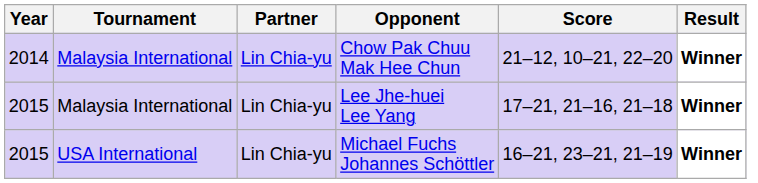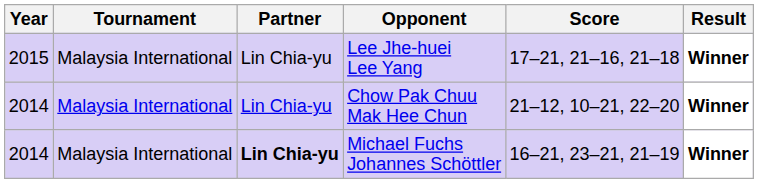rows swapped: Chow Pak Chuu Mak Hee Chun <-> Lee Jhe-huei Lee Yang
Michael Fuchs Johannes Schöttler | Year: 2015 -> 2014
Michael Fuchs Johannes Schöttler | Tournament: USA International -> Malaysia International
Michael Fuchs Johannes Schöttler | Partner: normal -> bold
